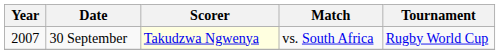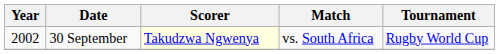30 September | Year: 2007 -> 2002
